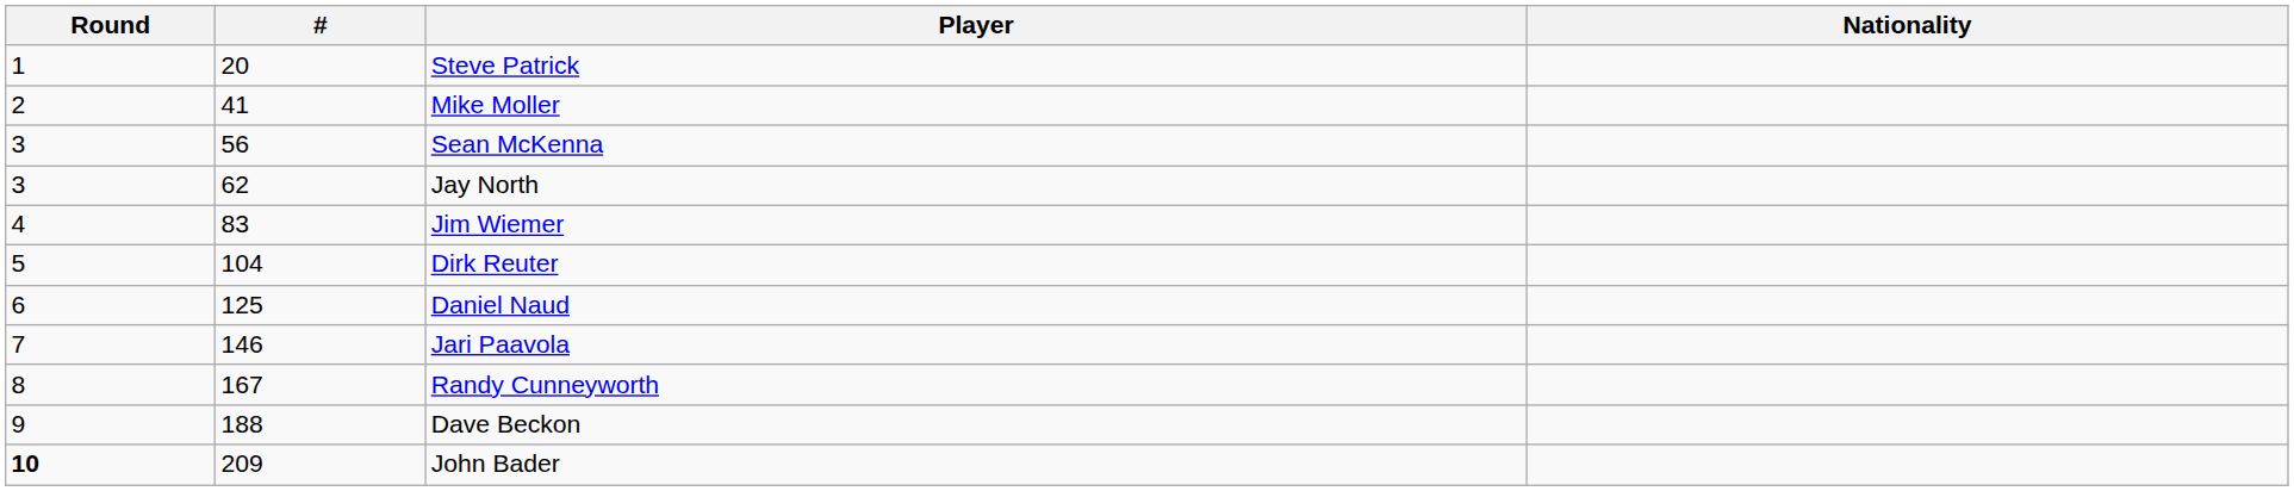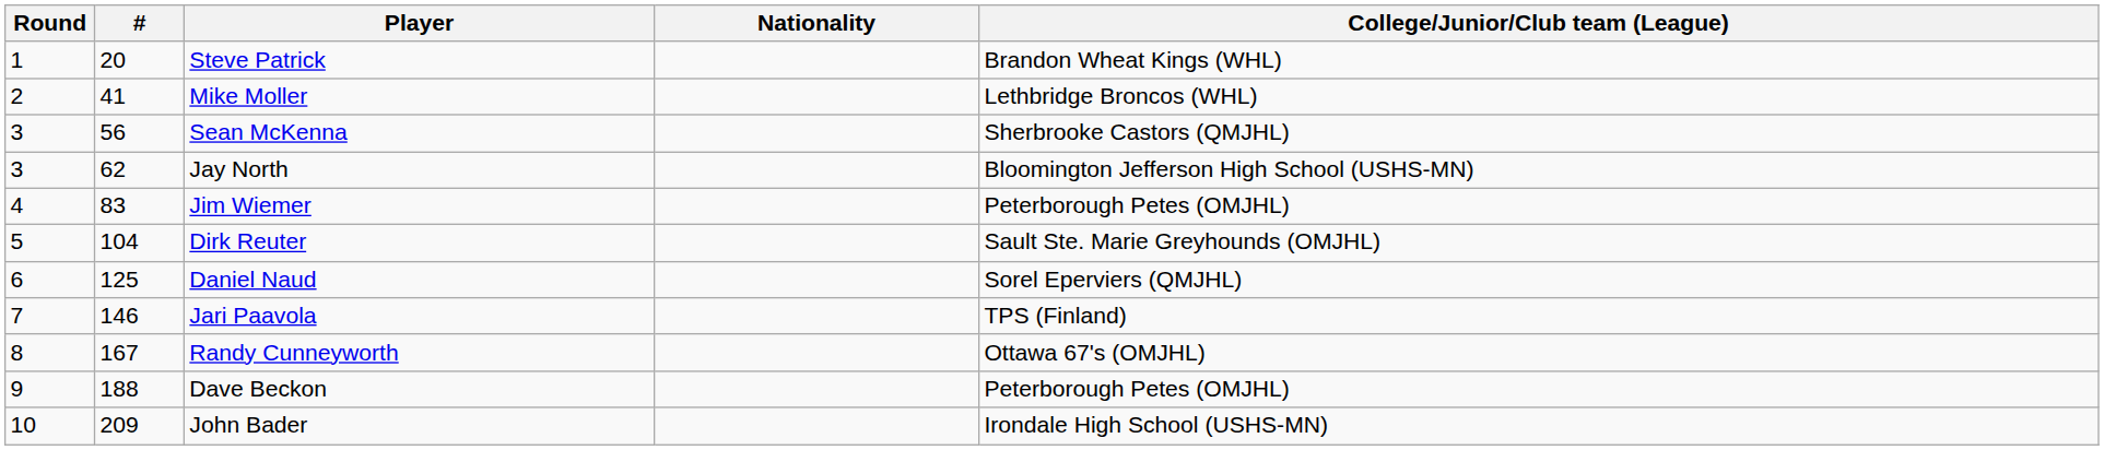+ column: College/Junior/Club team (League) | Brandon Wheat Kings (WHL) | Lethbridge Broncos (WHL) | Sherbrooke Castors (QMJHL) | Bloomington Jefferson High School (USHS-MN) | Peterborough Petes (OMJHL) | Sault Ste. Marie Greyhounds (OMJHL) | Sorel Eperviers (QMJHL) | TPS (Finland) | Ottawa 67's (OMJHL) | Peterborough Petes (OMJHL) | Irondale High School (USHS-MN)
John Bader | Round: bold -> normal
